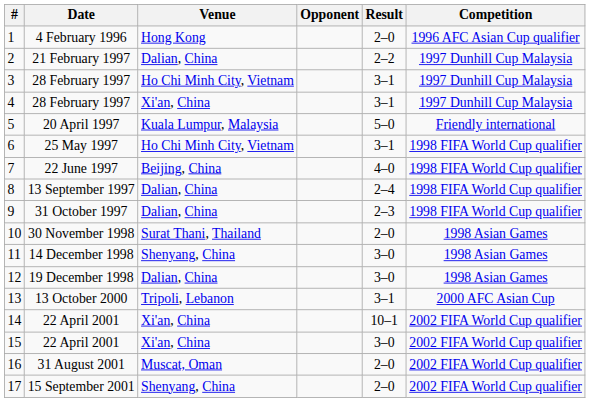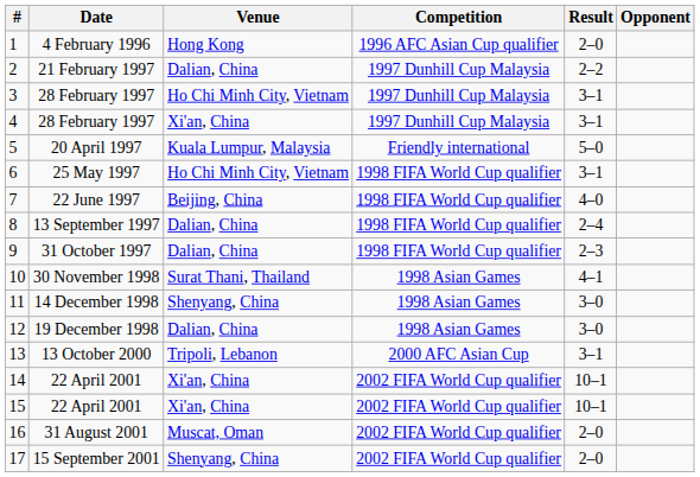columns swapped: Opponent <-> Competition
10 | Result: 2–0 -> 4–1
15 | Result: 3–0 -> 10–1
